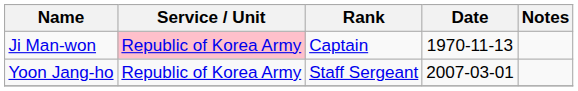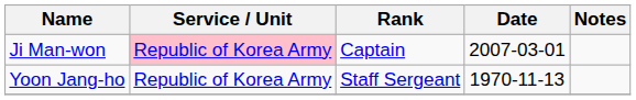Ji Man-won | Date: 1970-11-13 -> 2007-03-01
Yoon Jang-ho | Date: 2007-03-01 -> 1970-11-13
